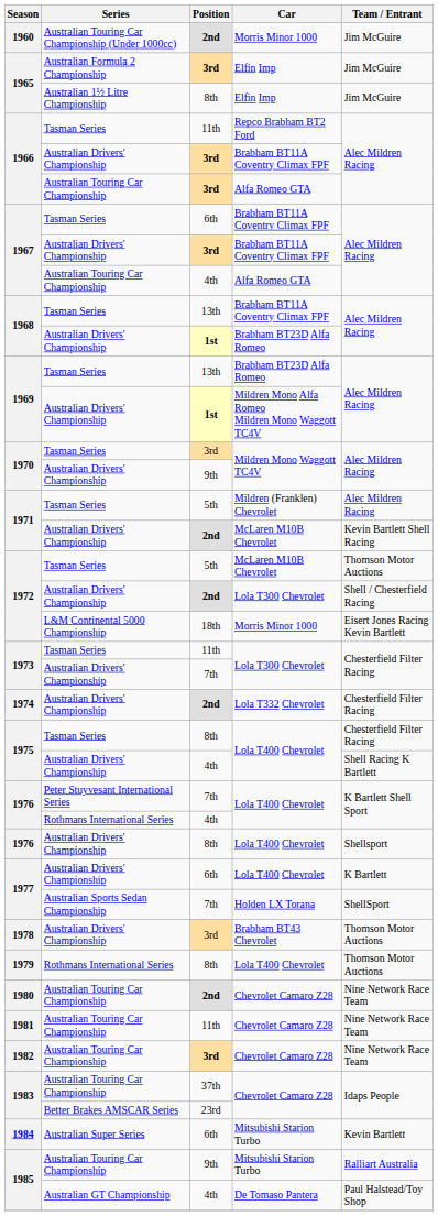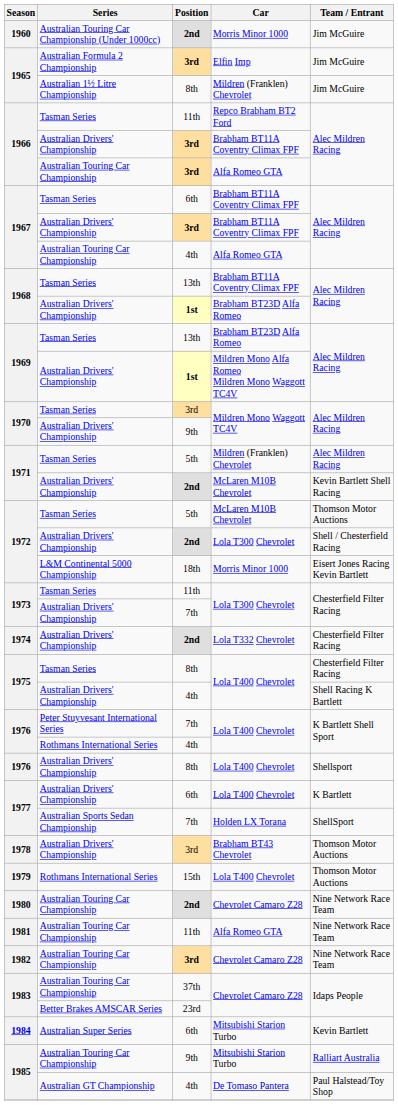1965 / Australian 1½ Litre Championship | Car: Elfin Imp -> Mildren (Franklen) Chevrolet
1979 | Position: 8th -> 15th
1981 | Car: Chevrolet Camaro Z28 -> Alfa Romeo GTA
